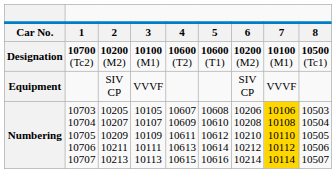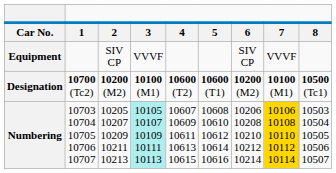rows swapped: Designation <-> Equipment
Numbering | column 4: no background -> paleturquoise background
